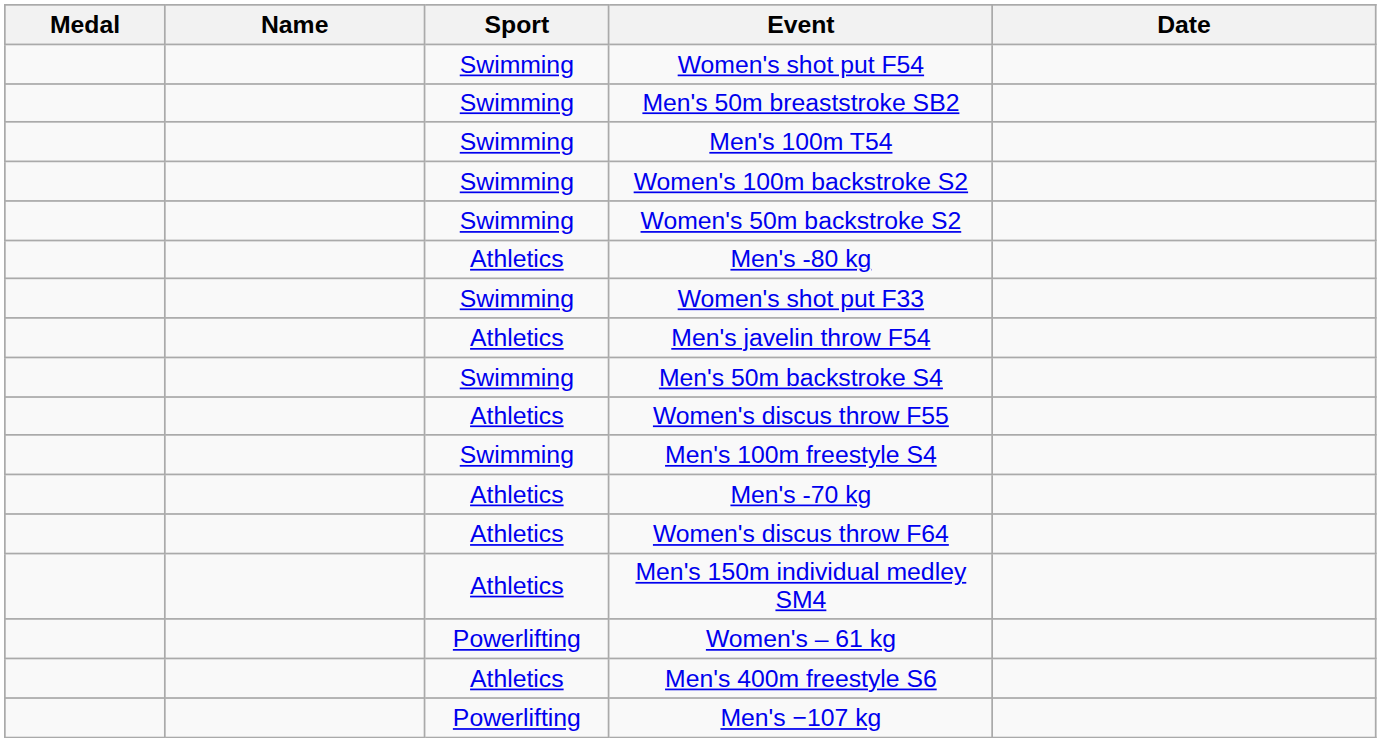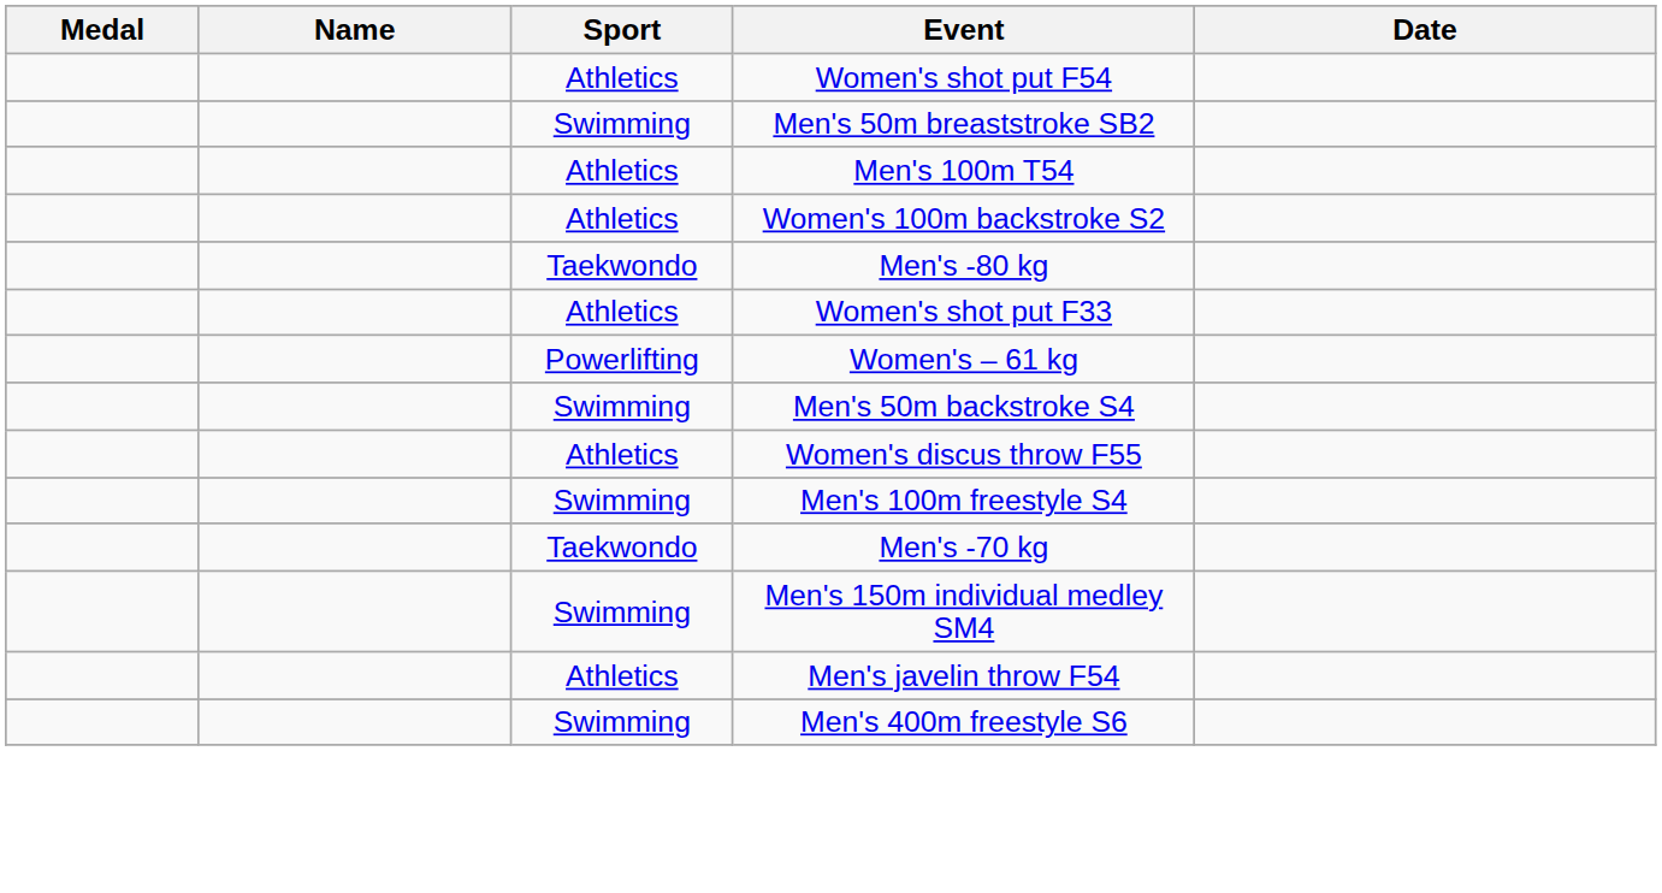Women's shot put F54 | Sport: Swimming -> Athletics
Men's 100m T54 | Sport: Swimming -> Athletics
Women's 100m backstroke S2 | Sport: Swimming -> Athletics
- row: Swimming | Women's 50m backstroke S2
Men's -80 kg | Sport: Athletics -> Taekwondo
Women's shot put F33 | Sport: Swimming -> Athletics
rows swapped: Men's javelin throw F54 <-> Women's – 61 kg
Men's -70 kg | Sport: Athletics -> Taekwondo
- row: Athletics | Women's discus throw F64
Men's 150m individual medley SM4 | Sport: Athletics -> Swimming
Men's 400m freestyle S6 | Sport: Athletics -> Swimming
- row: Powerlifting | Men's −107 kg
